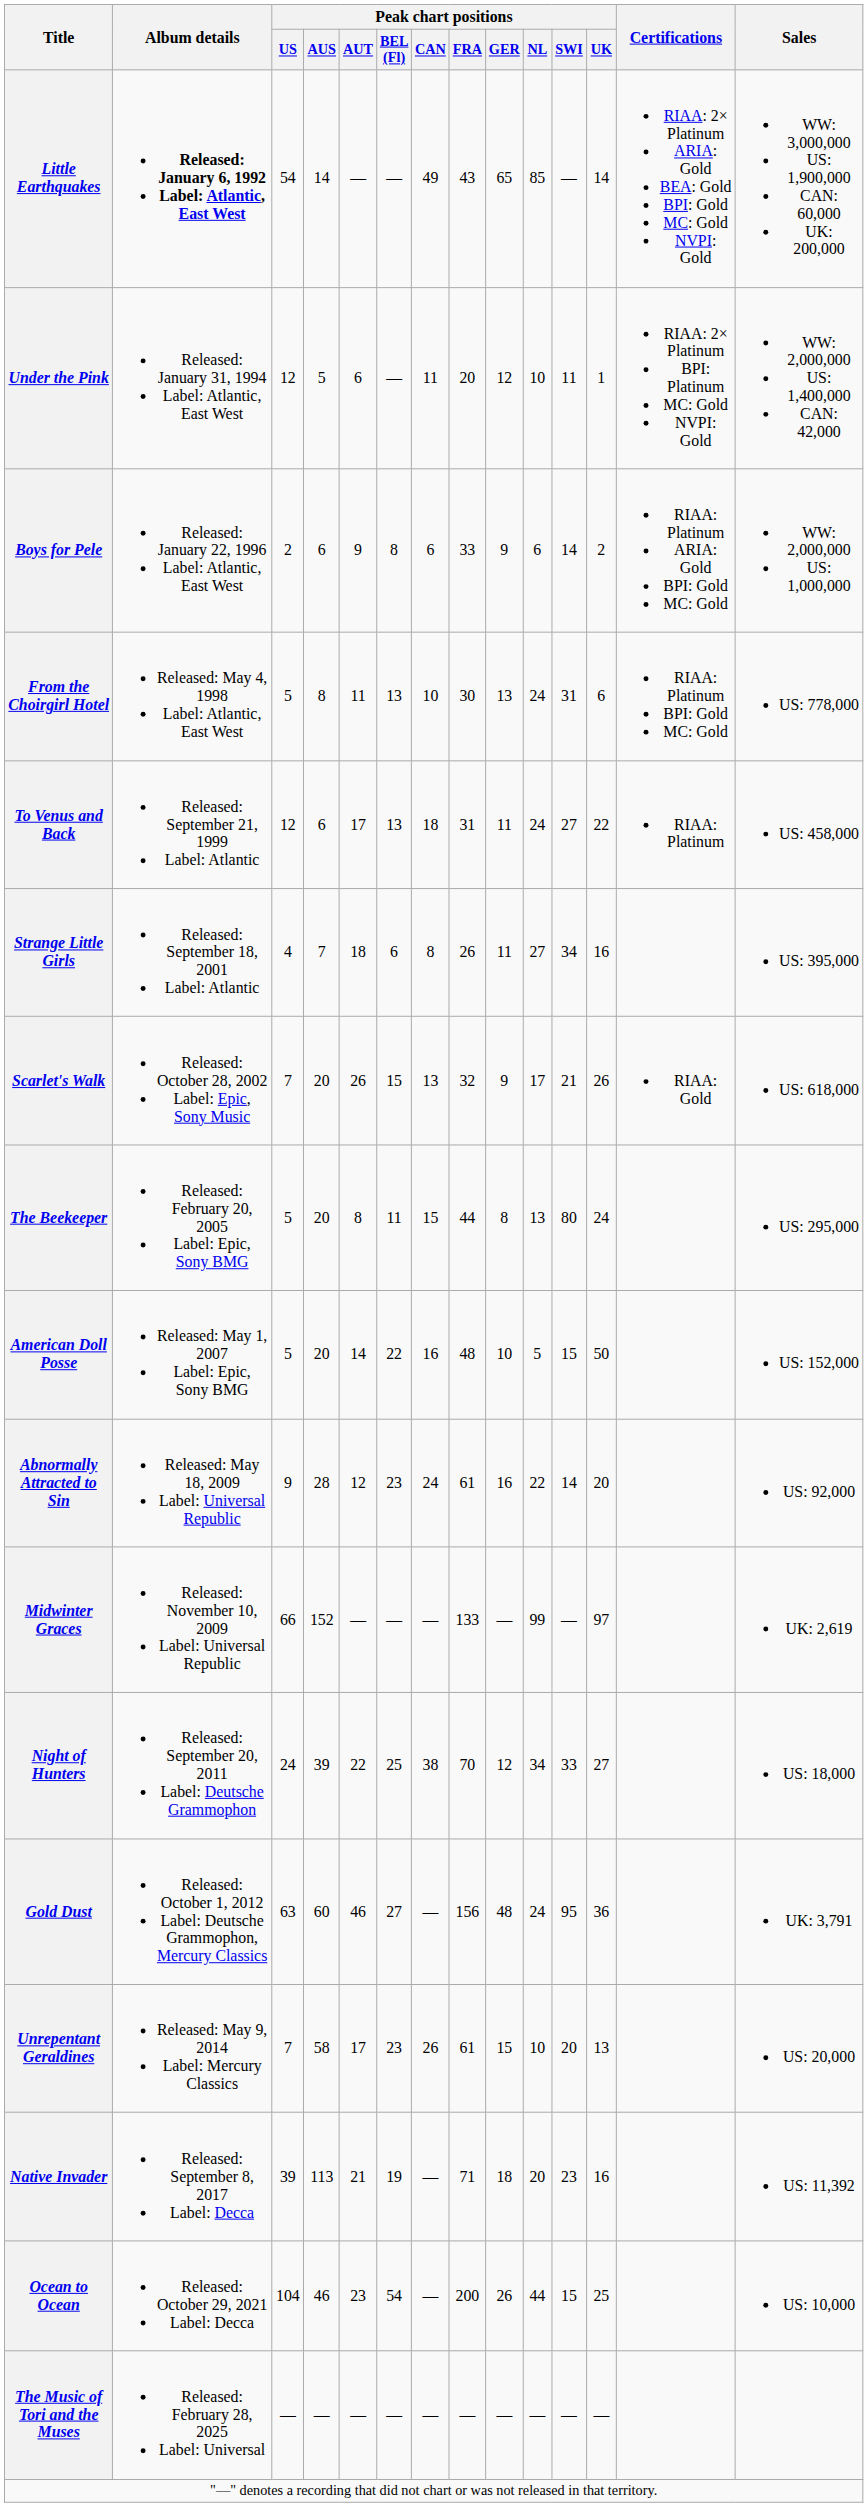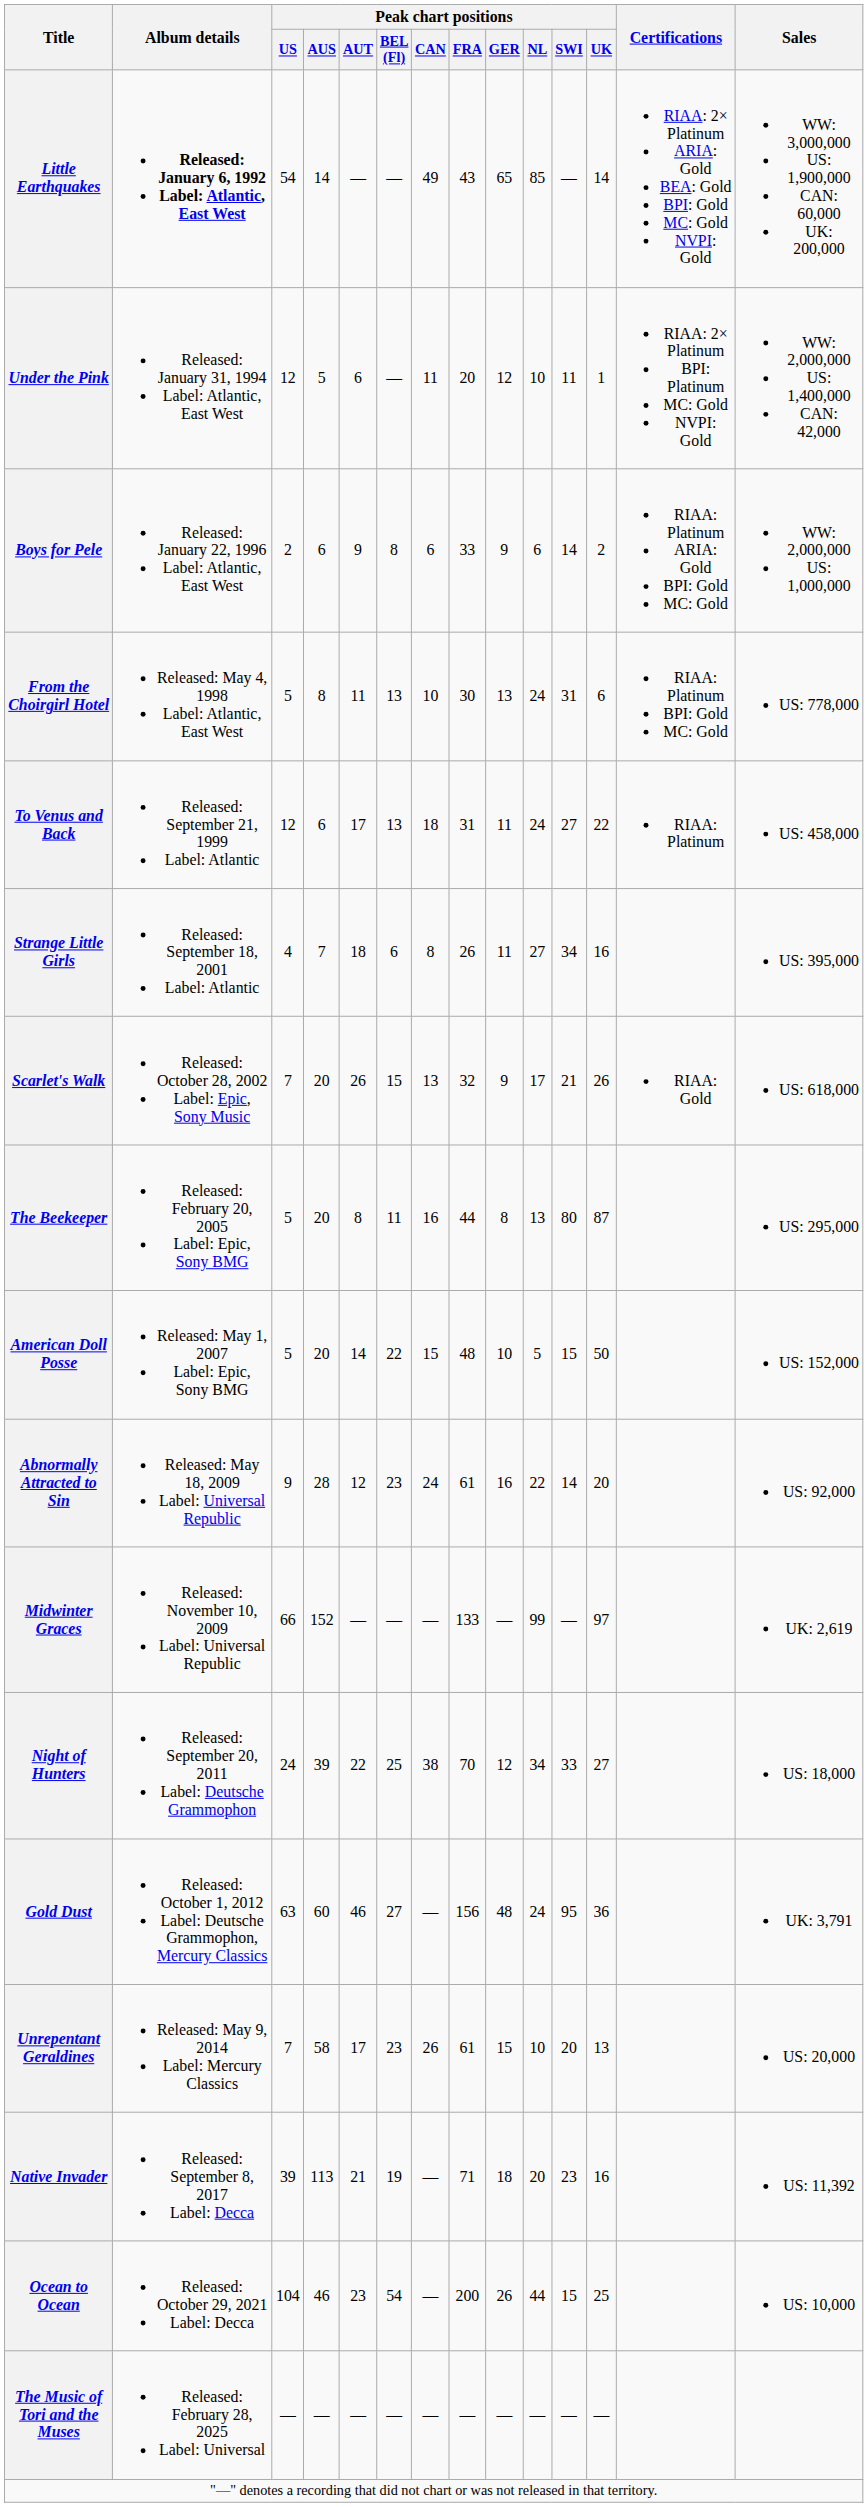The Beekeeper | Peak chart positions / CAN: 15 -> 16
The Beekeeper | Peak chart positions / UK: 24 -> 87
American Doll Posse | Peak chart positions / CAN: 16 -> 15
